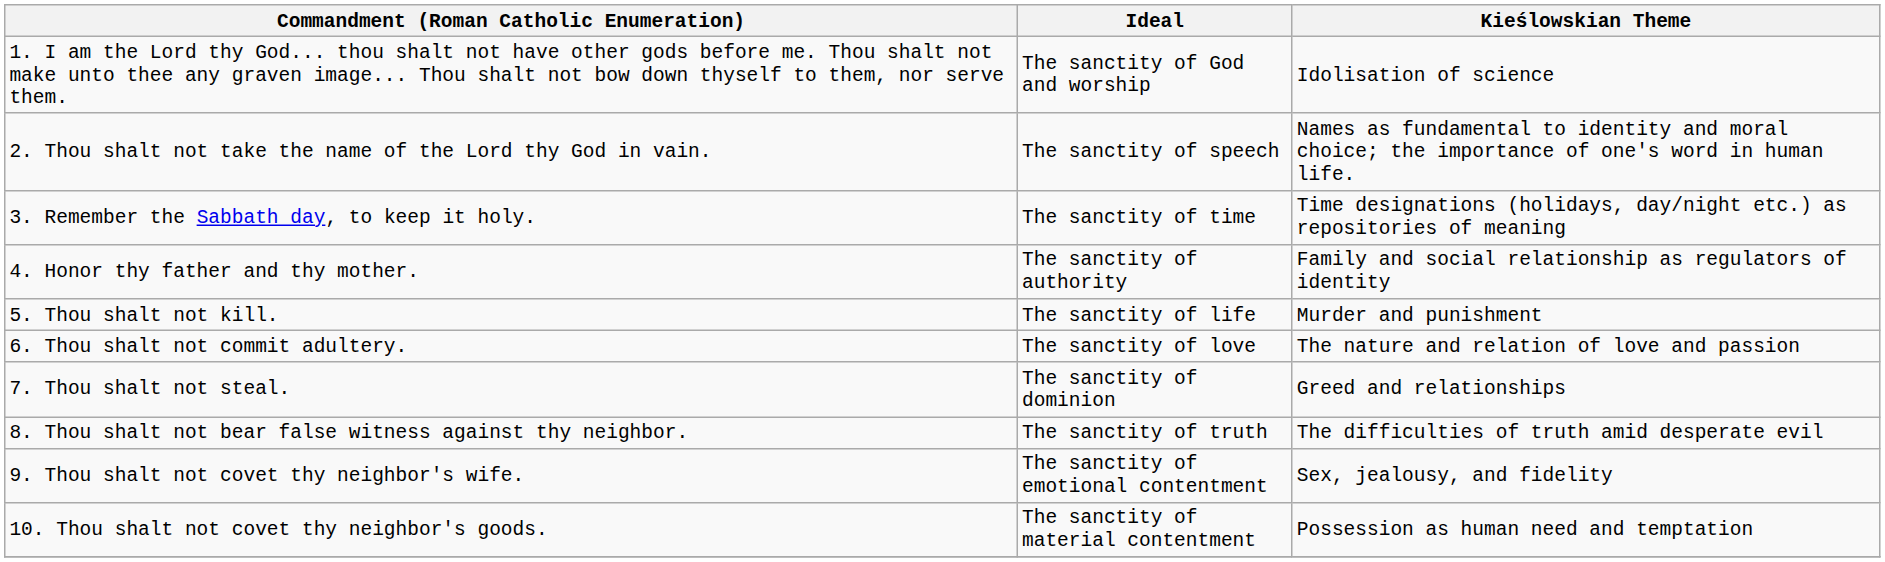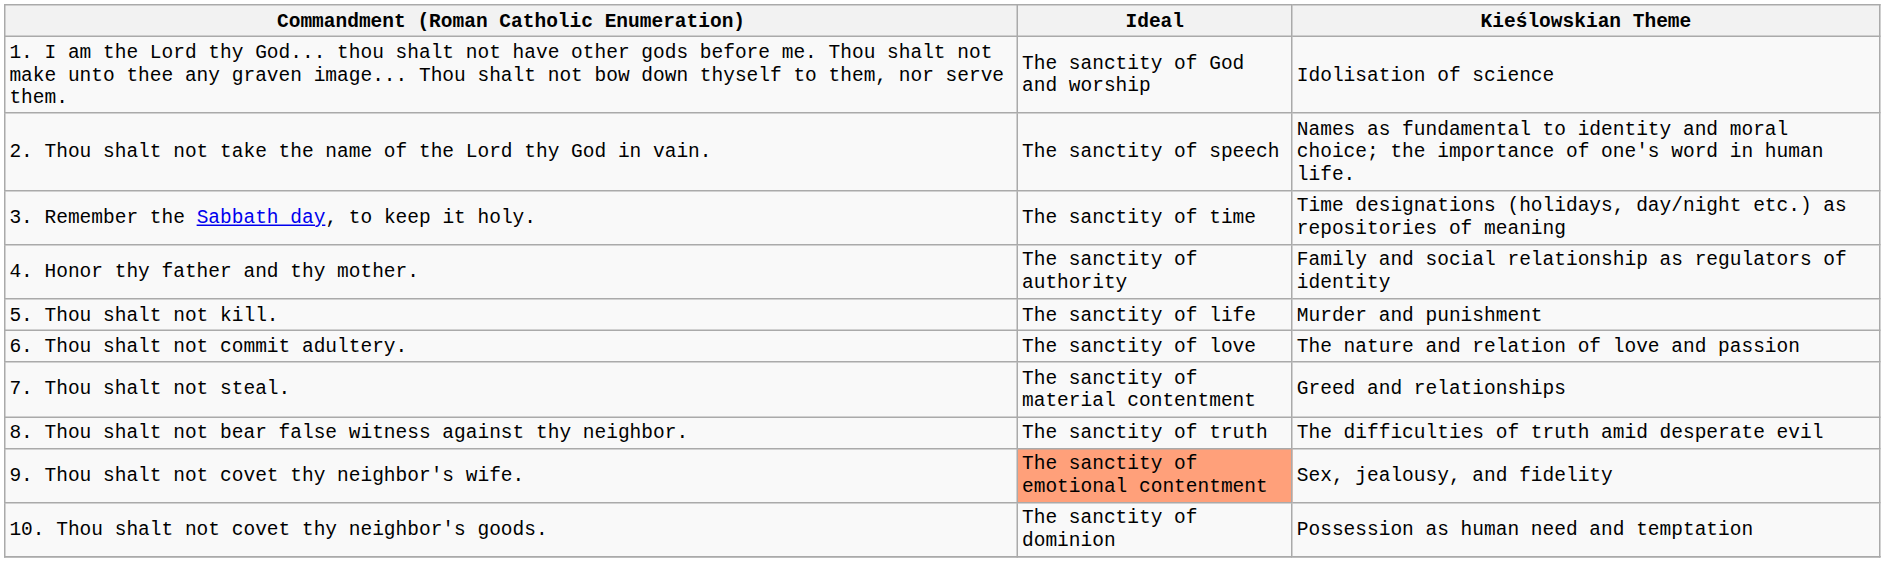7. Thou shalt not steal. | Ideal: The sanctity of dominion -> The sanctity of material contentment
9. Thou shalt not covet thy neighbor's wife. | Ideal: no background -> lightsalmon background
10. Thou shalt not covet thy neighbor's goods. | Ideal: The sanctity of material contentment -> The sanctity of dominion
